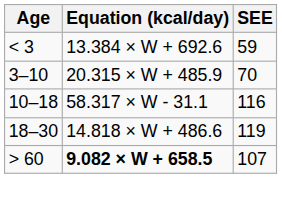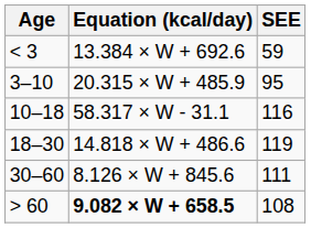3–10 | SEE: 70 -> 95
+ row: 30–60 | 8.126 × W + 845.6 | 111
> 60 | SEE: 107 -> 108
